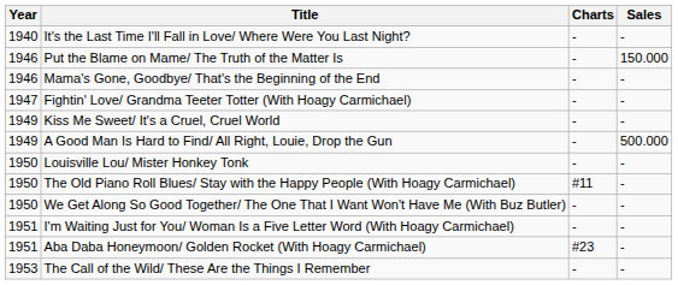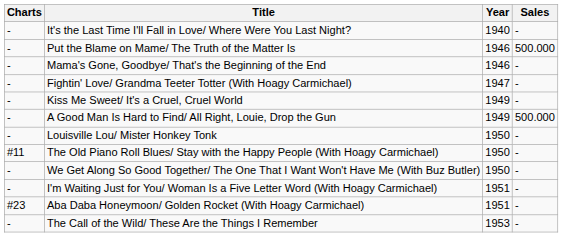columns swapped: Year <-> Charts
Put the Blame on Mame/ The Truth of the Matter Is | Sales: 150.000 -> 500.000
